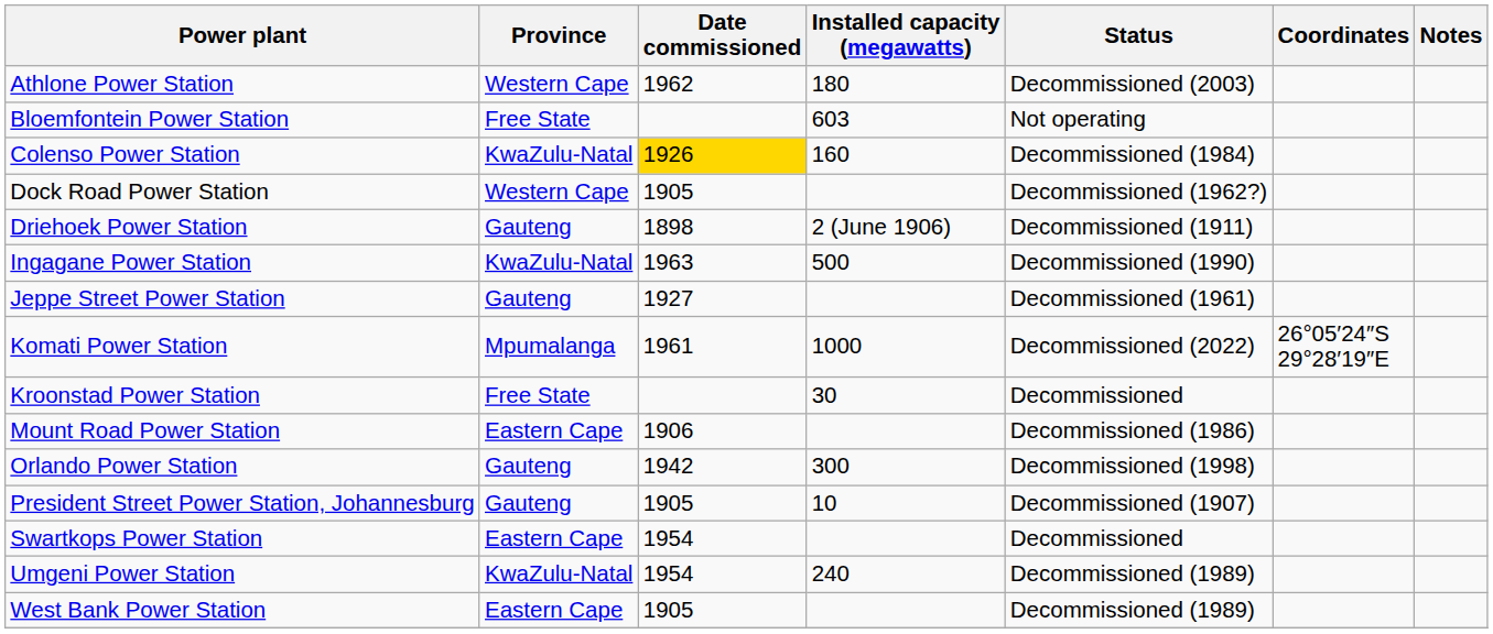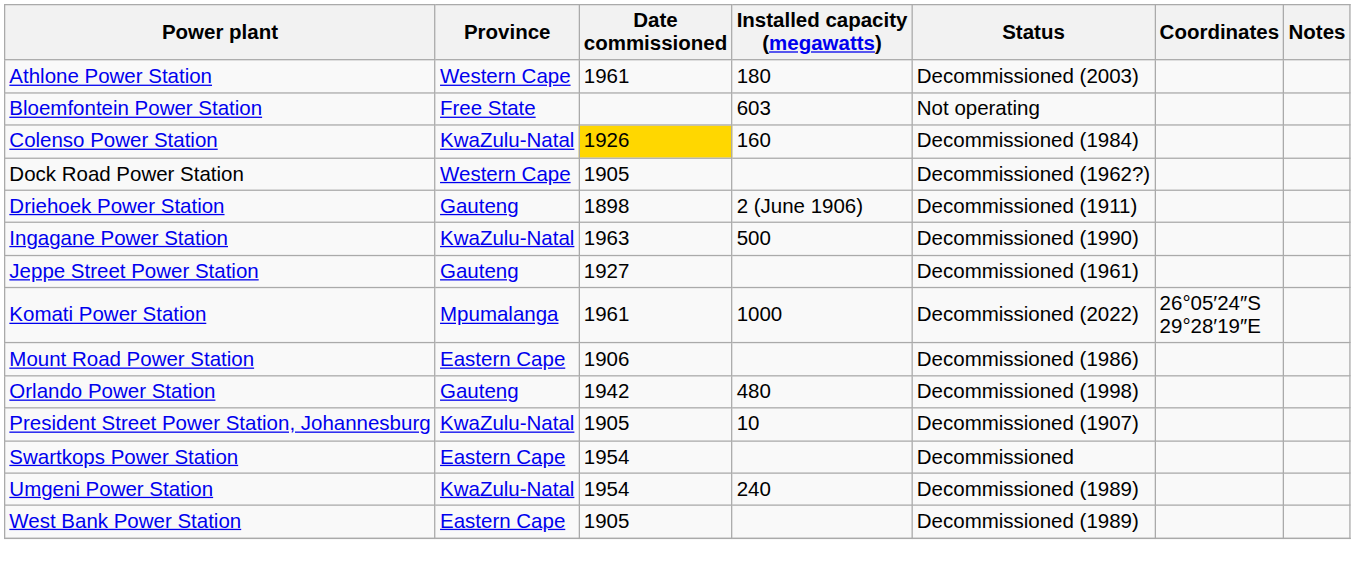Athlone Power Station | Date commissioned: 1962 -> 1961
- row: Kroonstad Power Station | Free State | 30 | Decommissioned
Orlando Power Station | Installed capacity (megawatts): 300 -> 480
President Street Power Station, Johannesburg | Province: Gauteng -> KwaZulu-Natal
